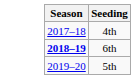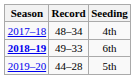+ column: Record | 48–34 | 49–33 | 44–28
